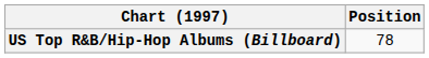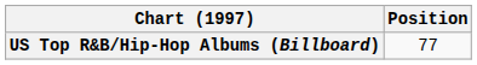US Top R&B/Hip-Hop Albums (Billboard) | Position: 78 -> 77
